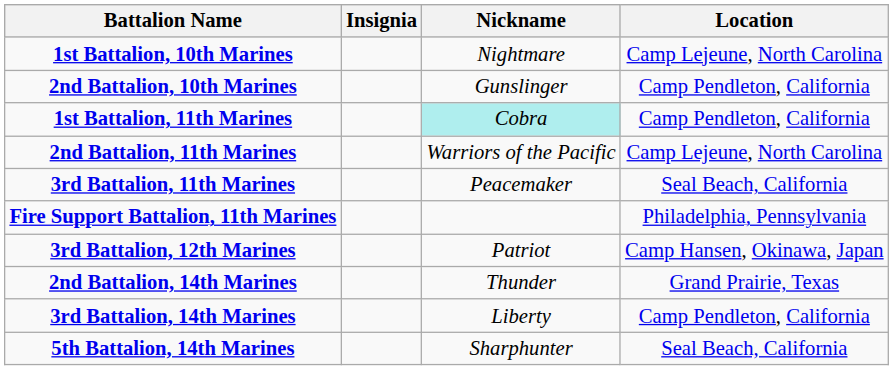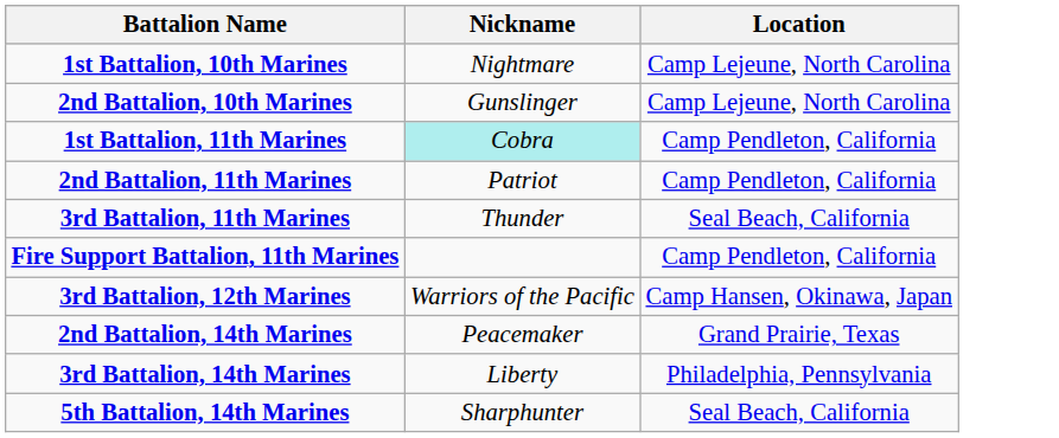- column: Insignia
2nd Battalion, 10th Marines | Location: Camp Pendleton, California -> Camp Lejeune, North Carolina
2nd Battalion, 11th Marines | Nickname: Warriors of the Pacific -> Patriot
2nd Battalion, 11th Marines | Location: Camp Lejeune, North Carolina -> Camp Pendleton, California
3rd Battalion, 11th Marines | Nickname: Peacemaker -> Thunder
Fire Support Battalion, 11th Marines | Location: Philadelphia, Pennsylvania -> Camp Pendleton, California
3rd Battalion, 12th Marines | Nickname: Patriot -> Warriors of the Pacific
2nd Battalion, 14th Marines | Nickname: Thunder -> Peacemaker
3rd Battalion, 14th Marines | Location: Camp Pendleton, California -> Philadelphia, Pennsylvania
